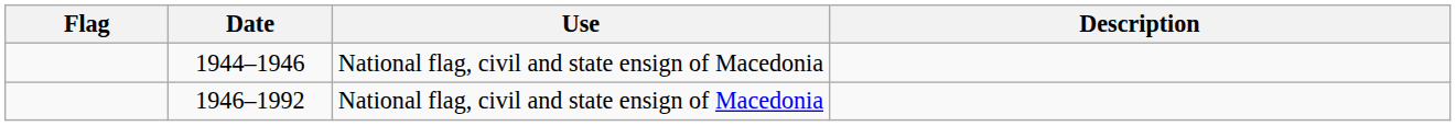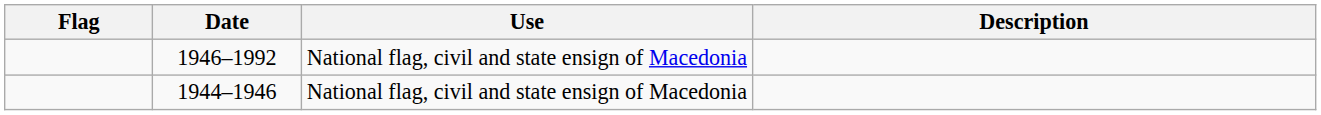rows swapped: 1946–1992 <-> 1944–1946
